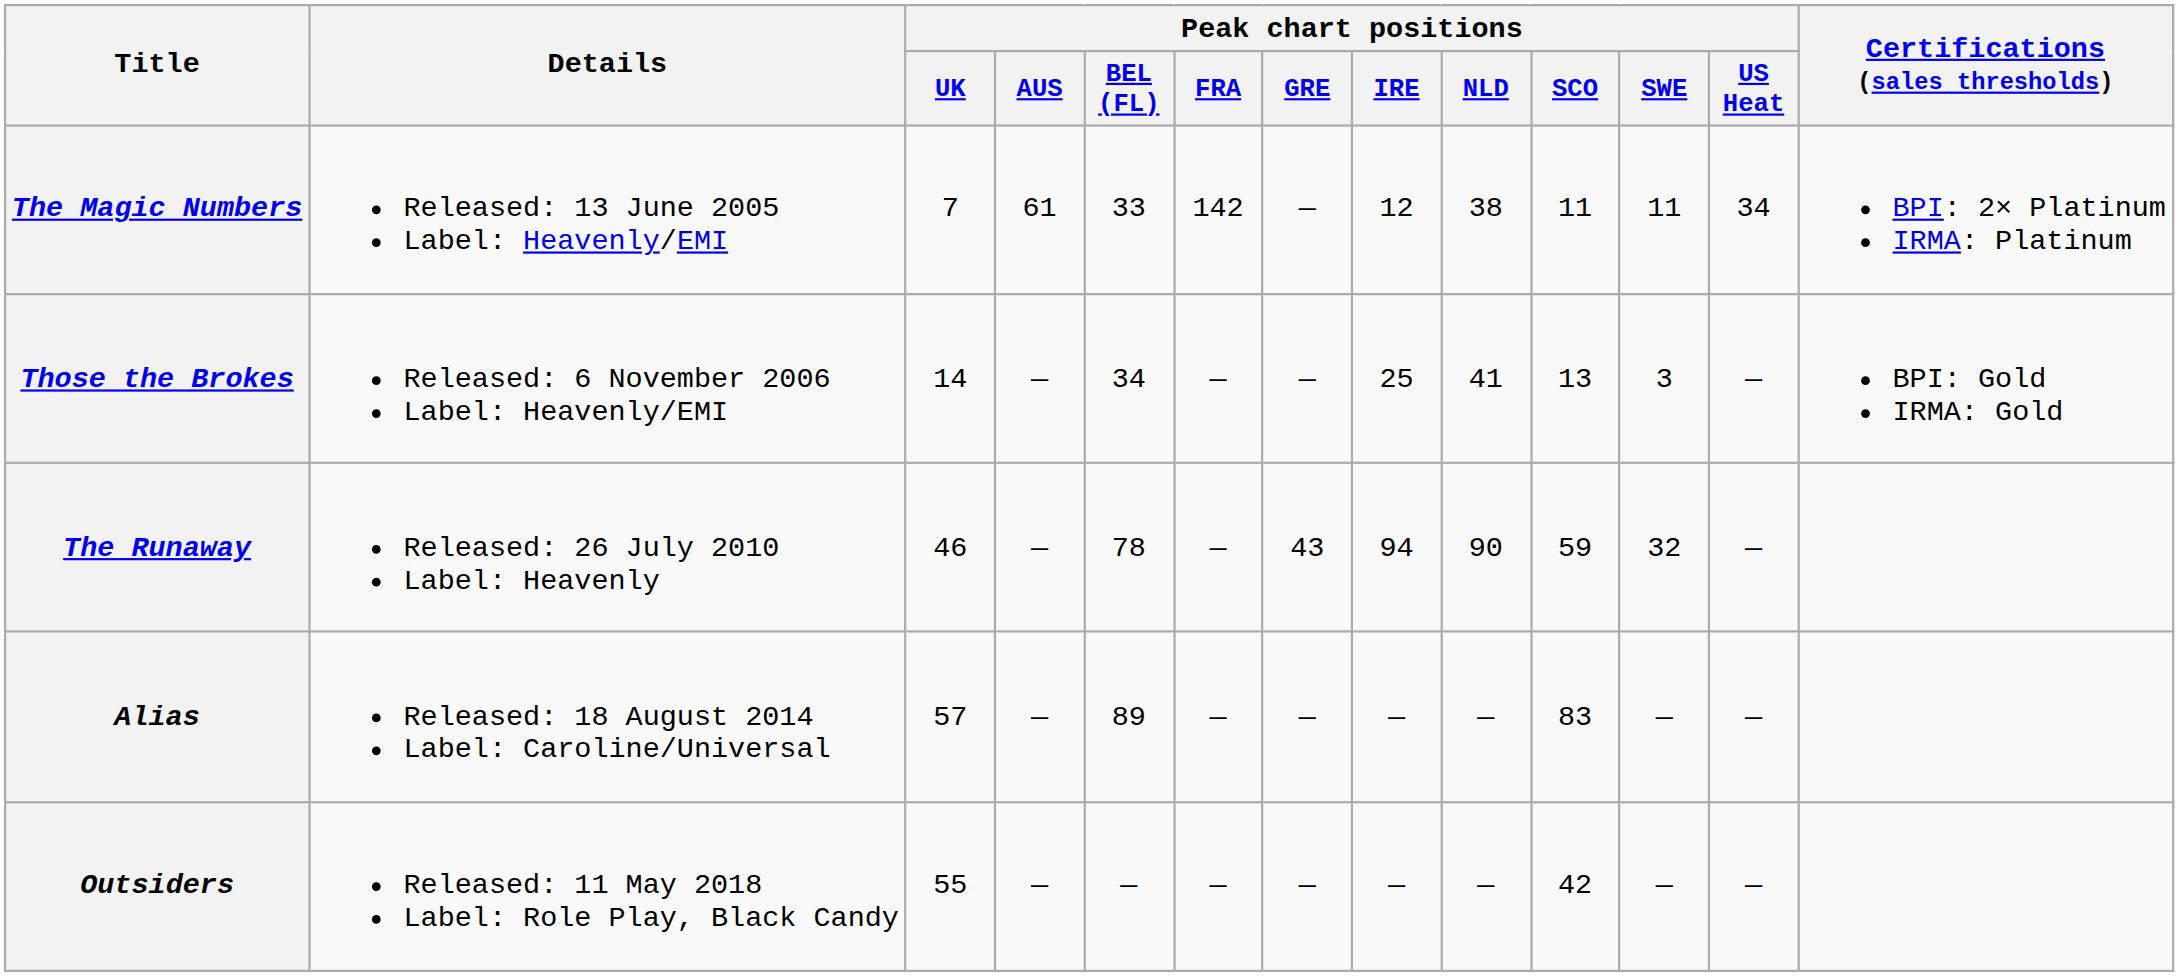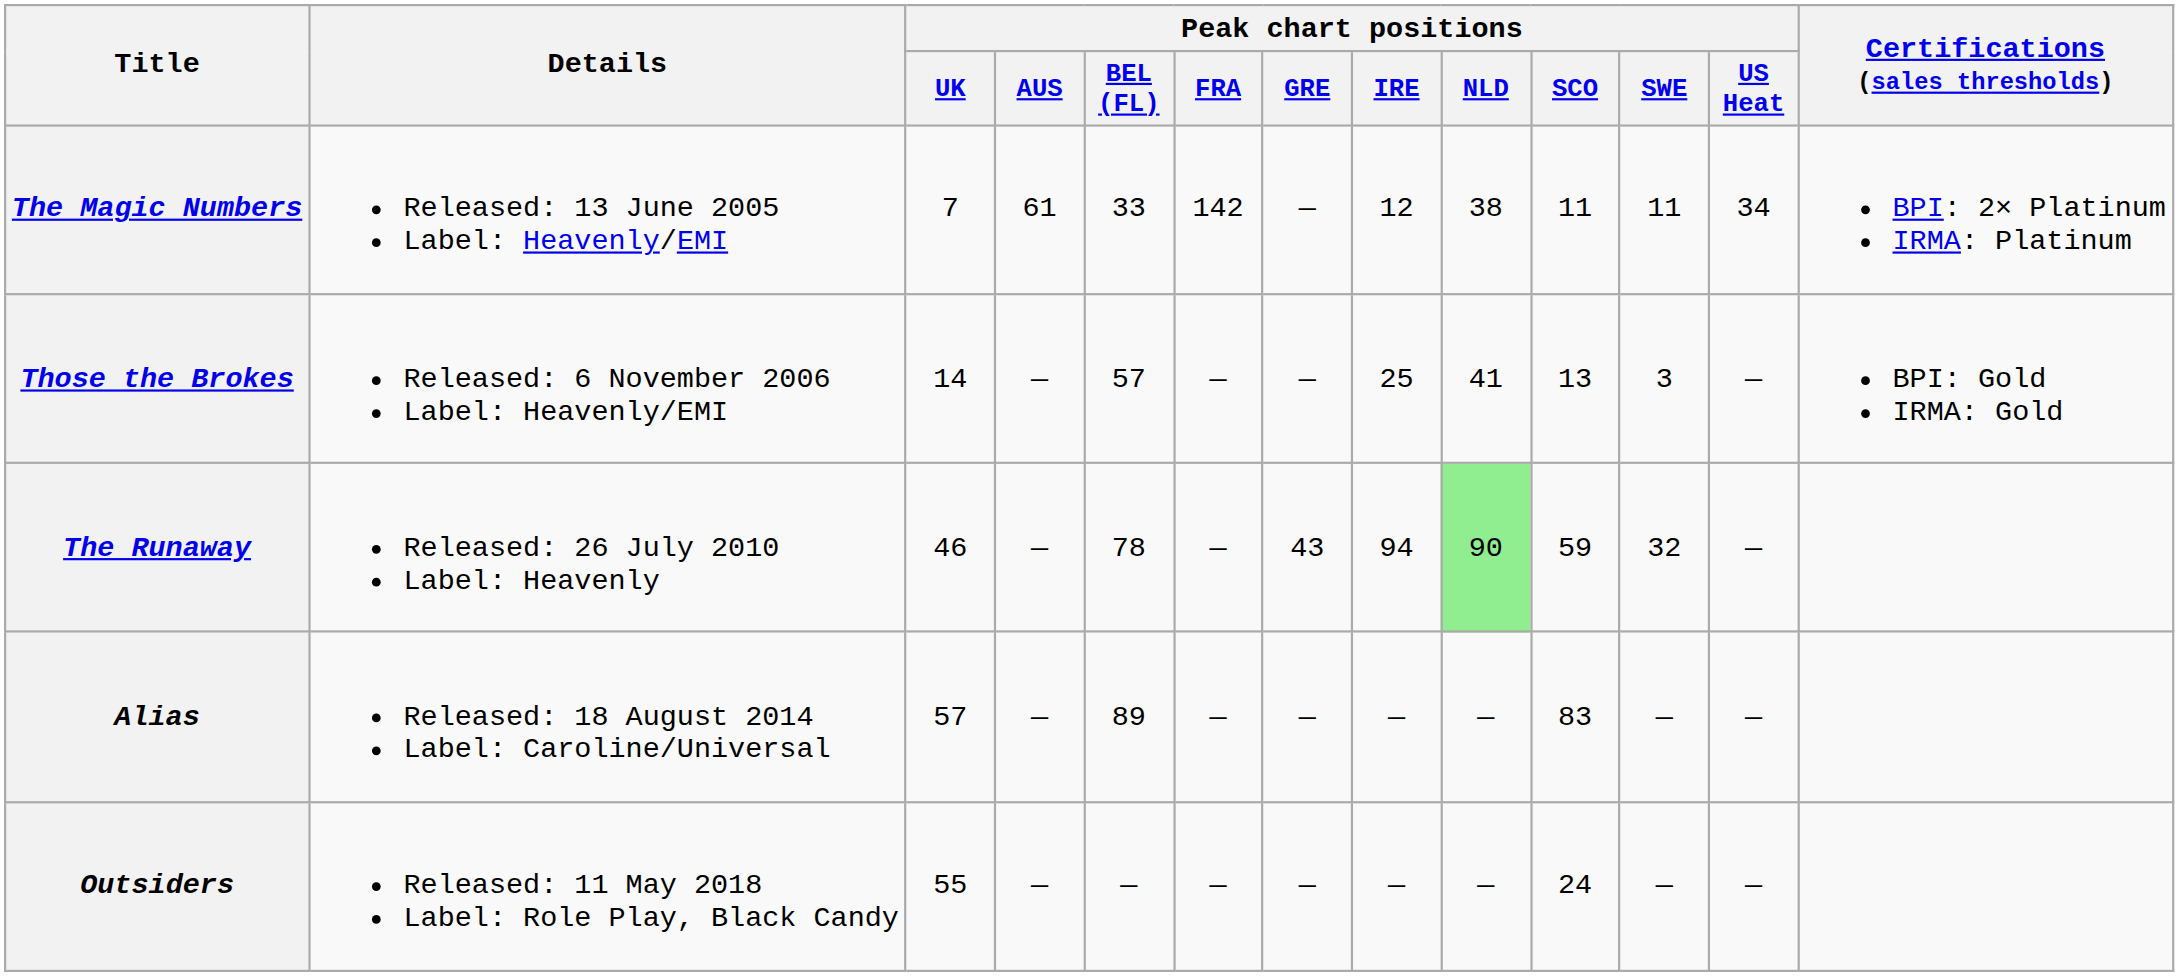Those the Brokes | Peak chart positions / BEL (FL): 34 -> 57
The Runaway | Peak chart positions / NLD: no background -> lightgreen background
Outsiders | Peak chart positions / SCO: 42 -> 24
